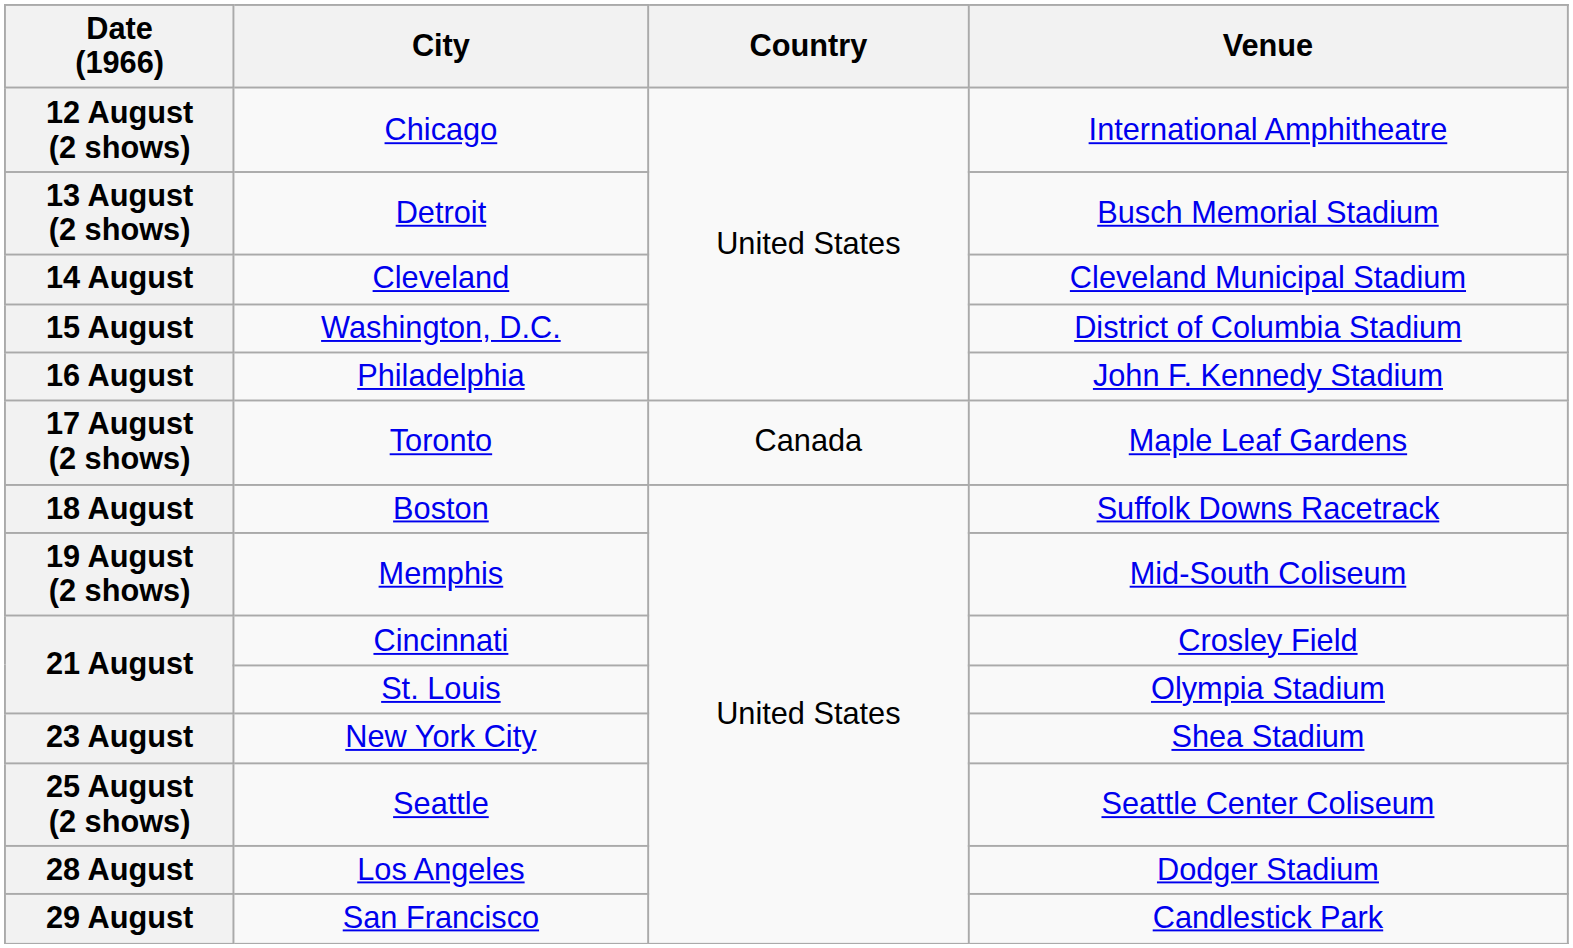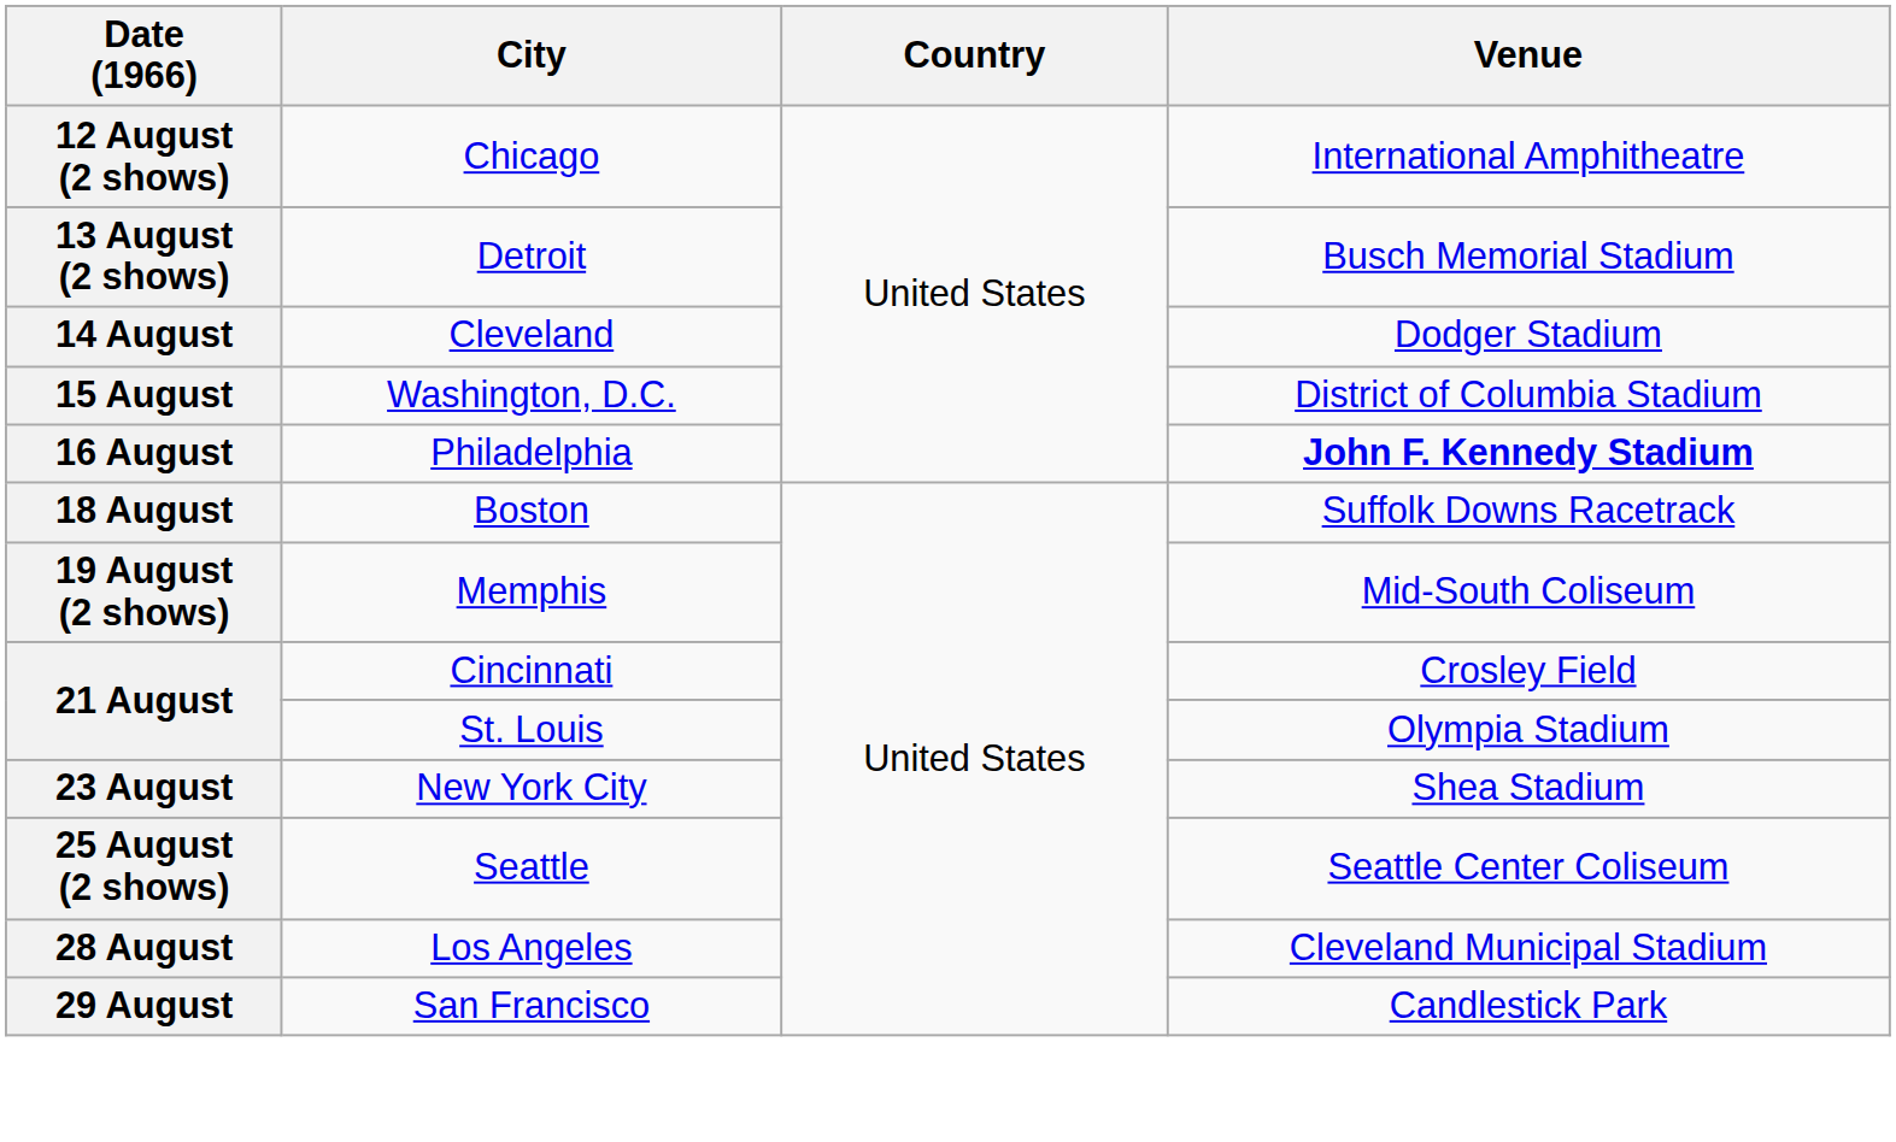14 August | Venue: Cleveland Municipal Stadium -> Dodger Stadium
16 August | Venue: normal -> bold
- row: 17 August (2 shows) | Toronto | Canada | Maple Leaf Gardens
28 August | Venue: Dodger Stadium -> Cleveland Municipal Stadium
